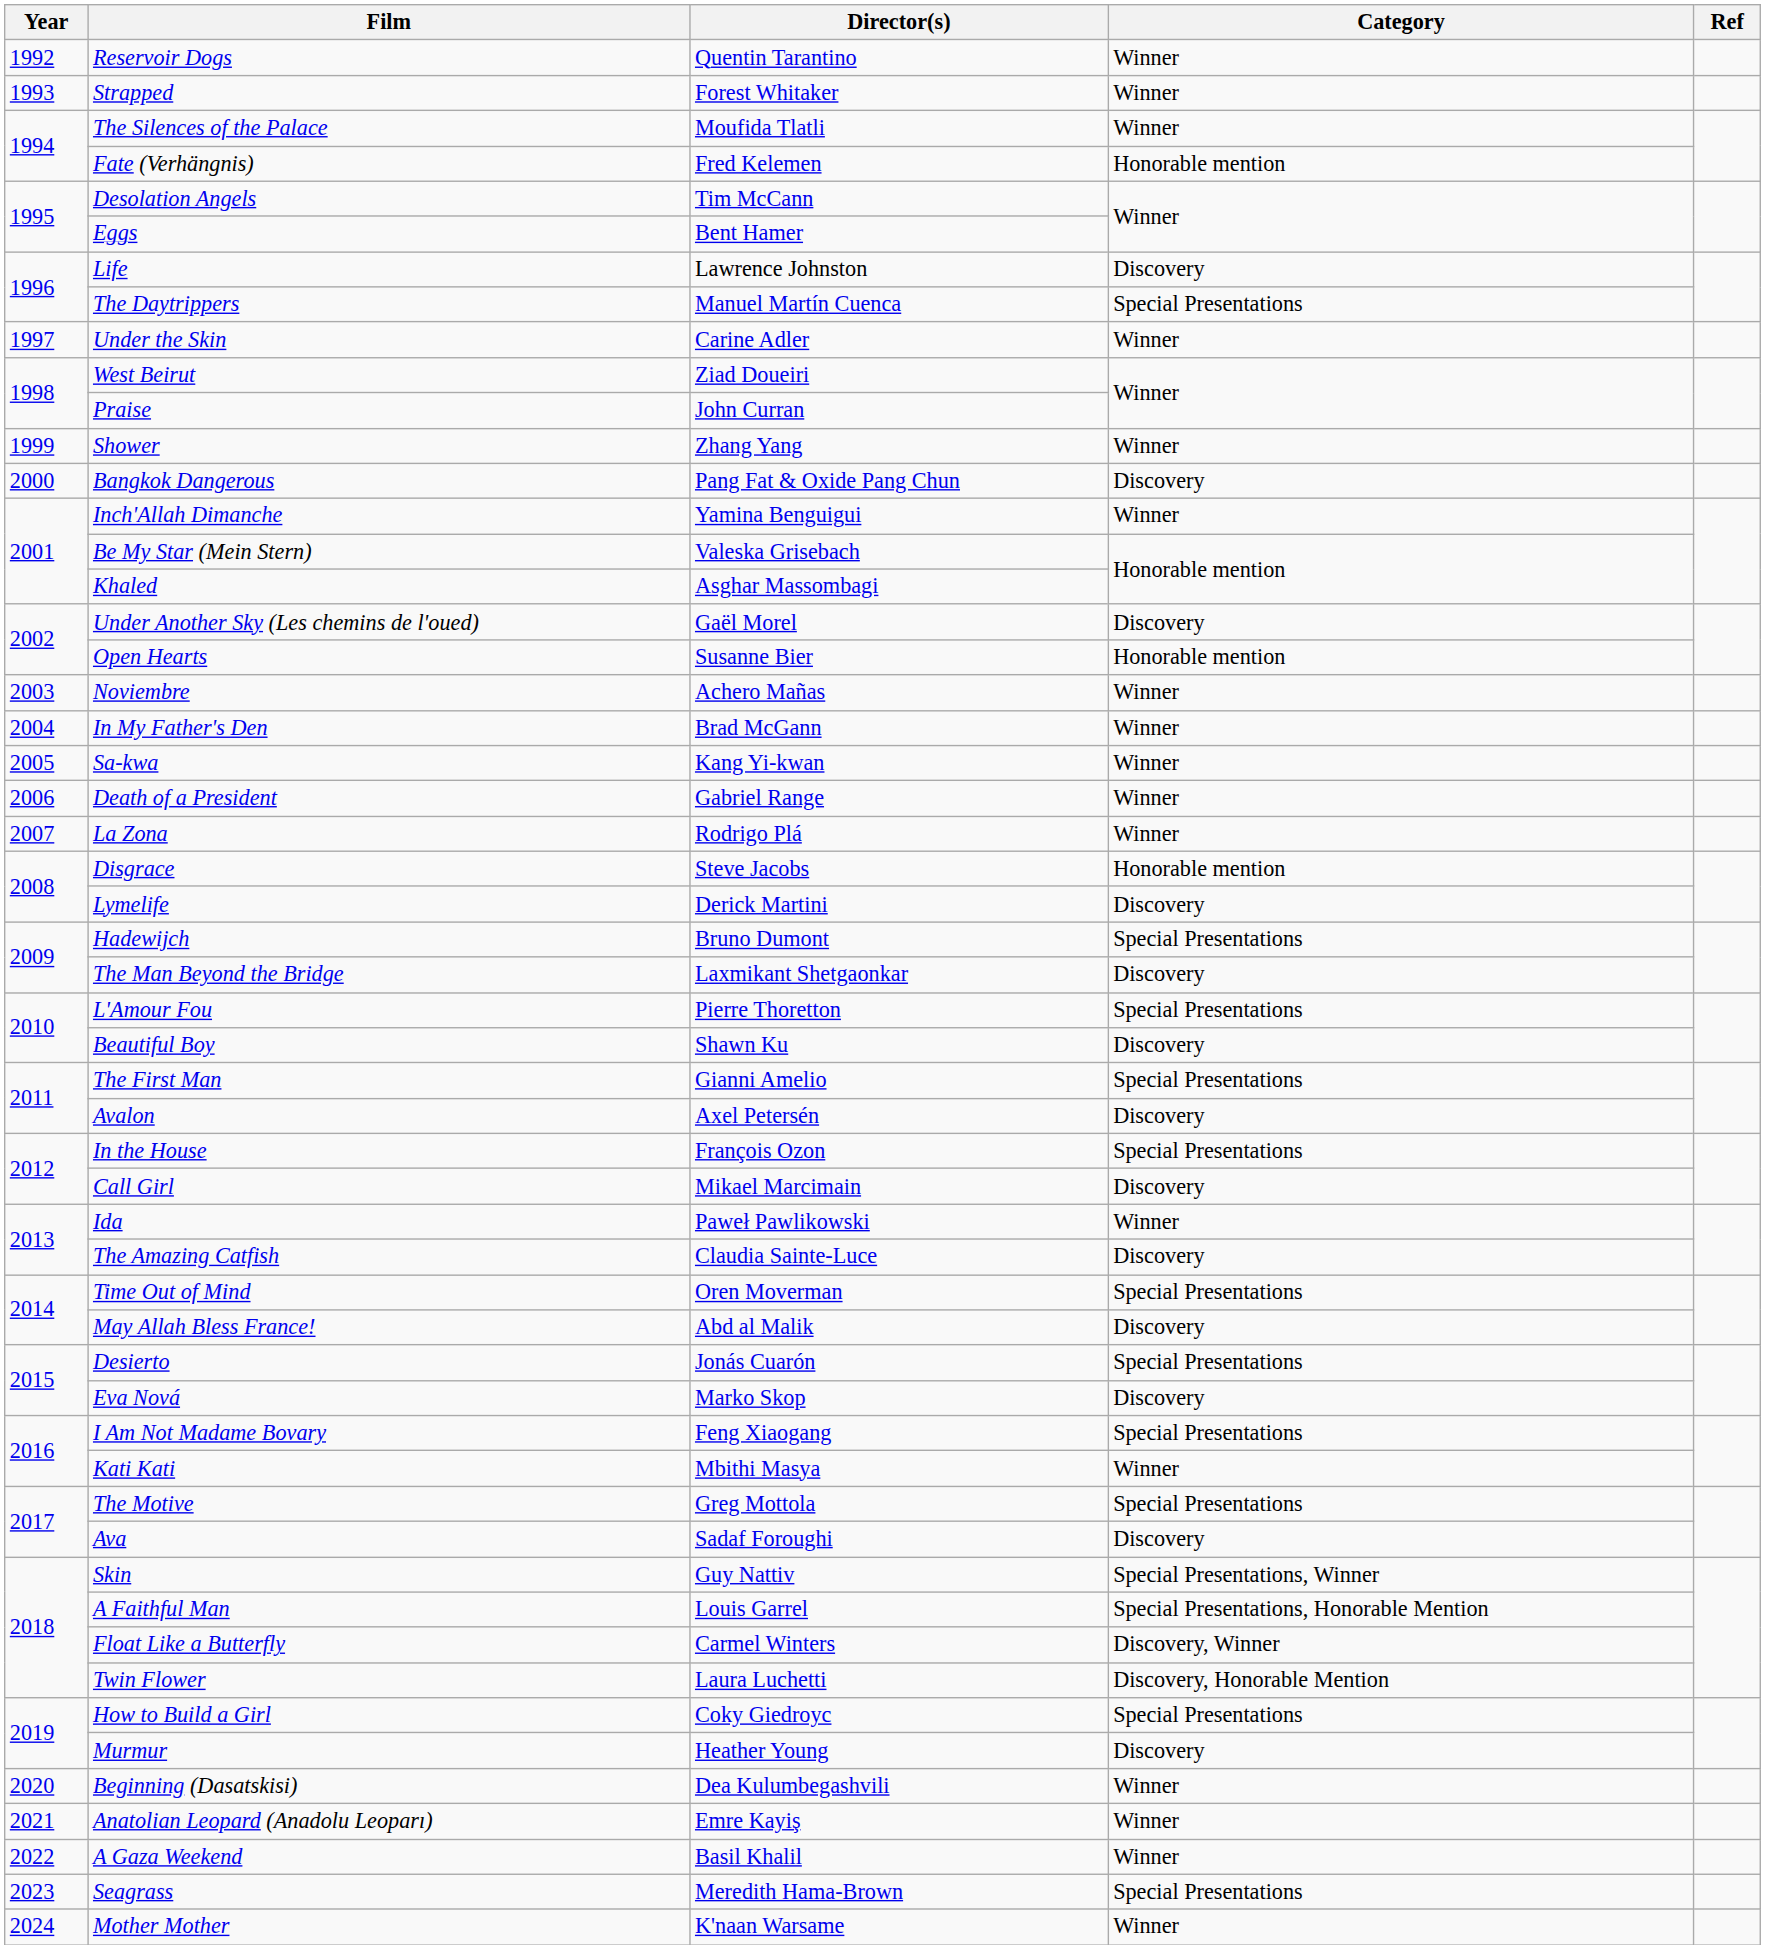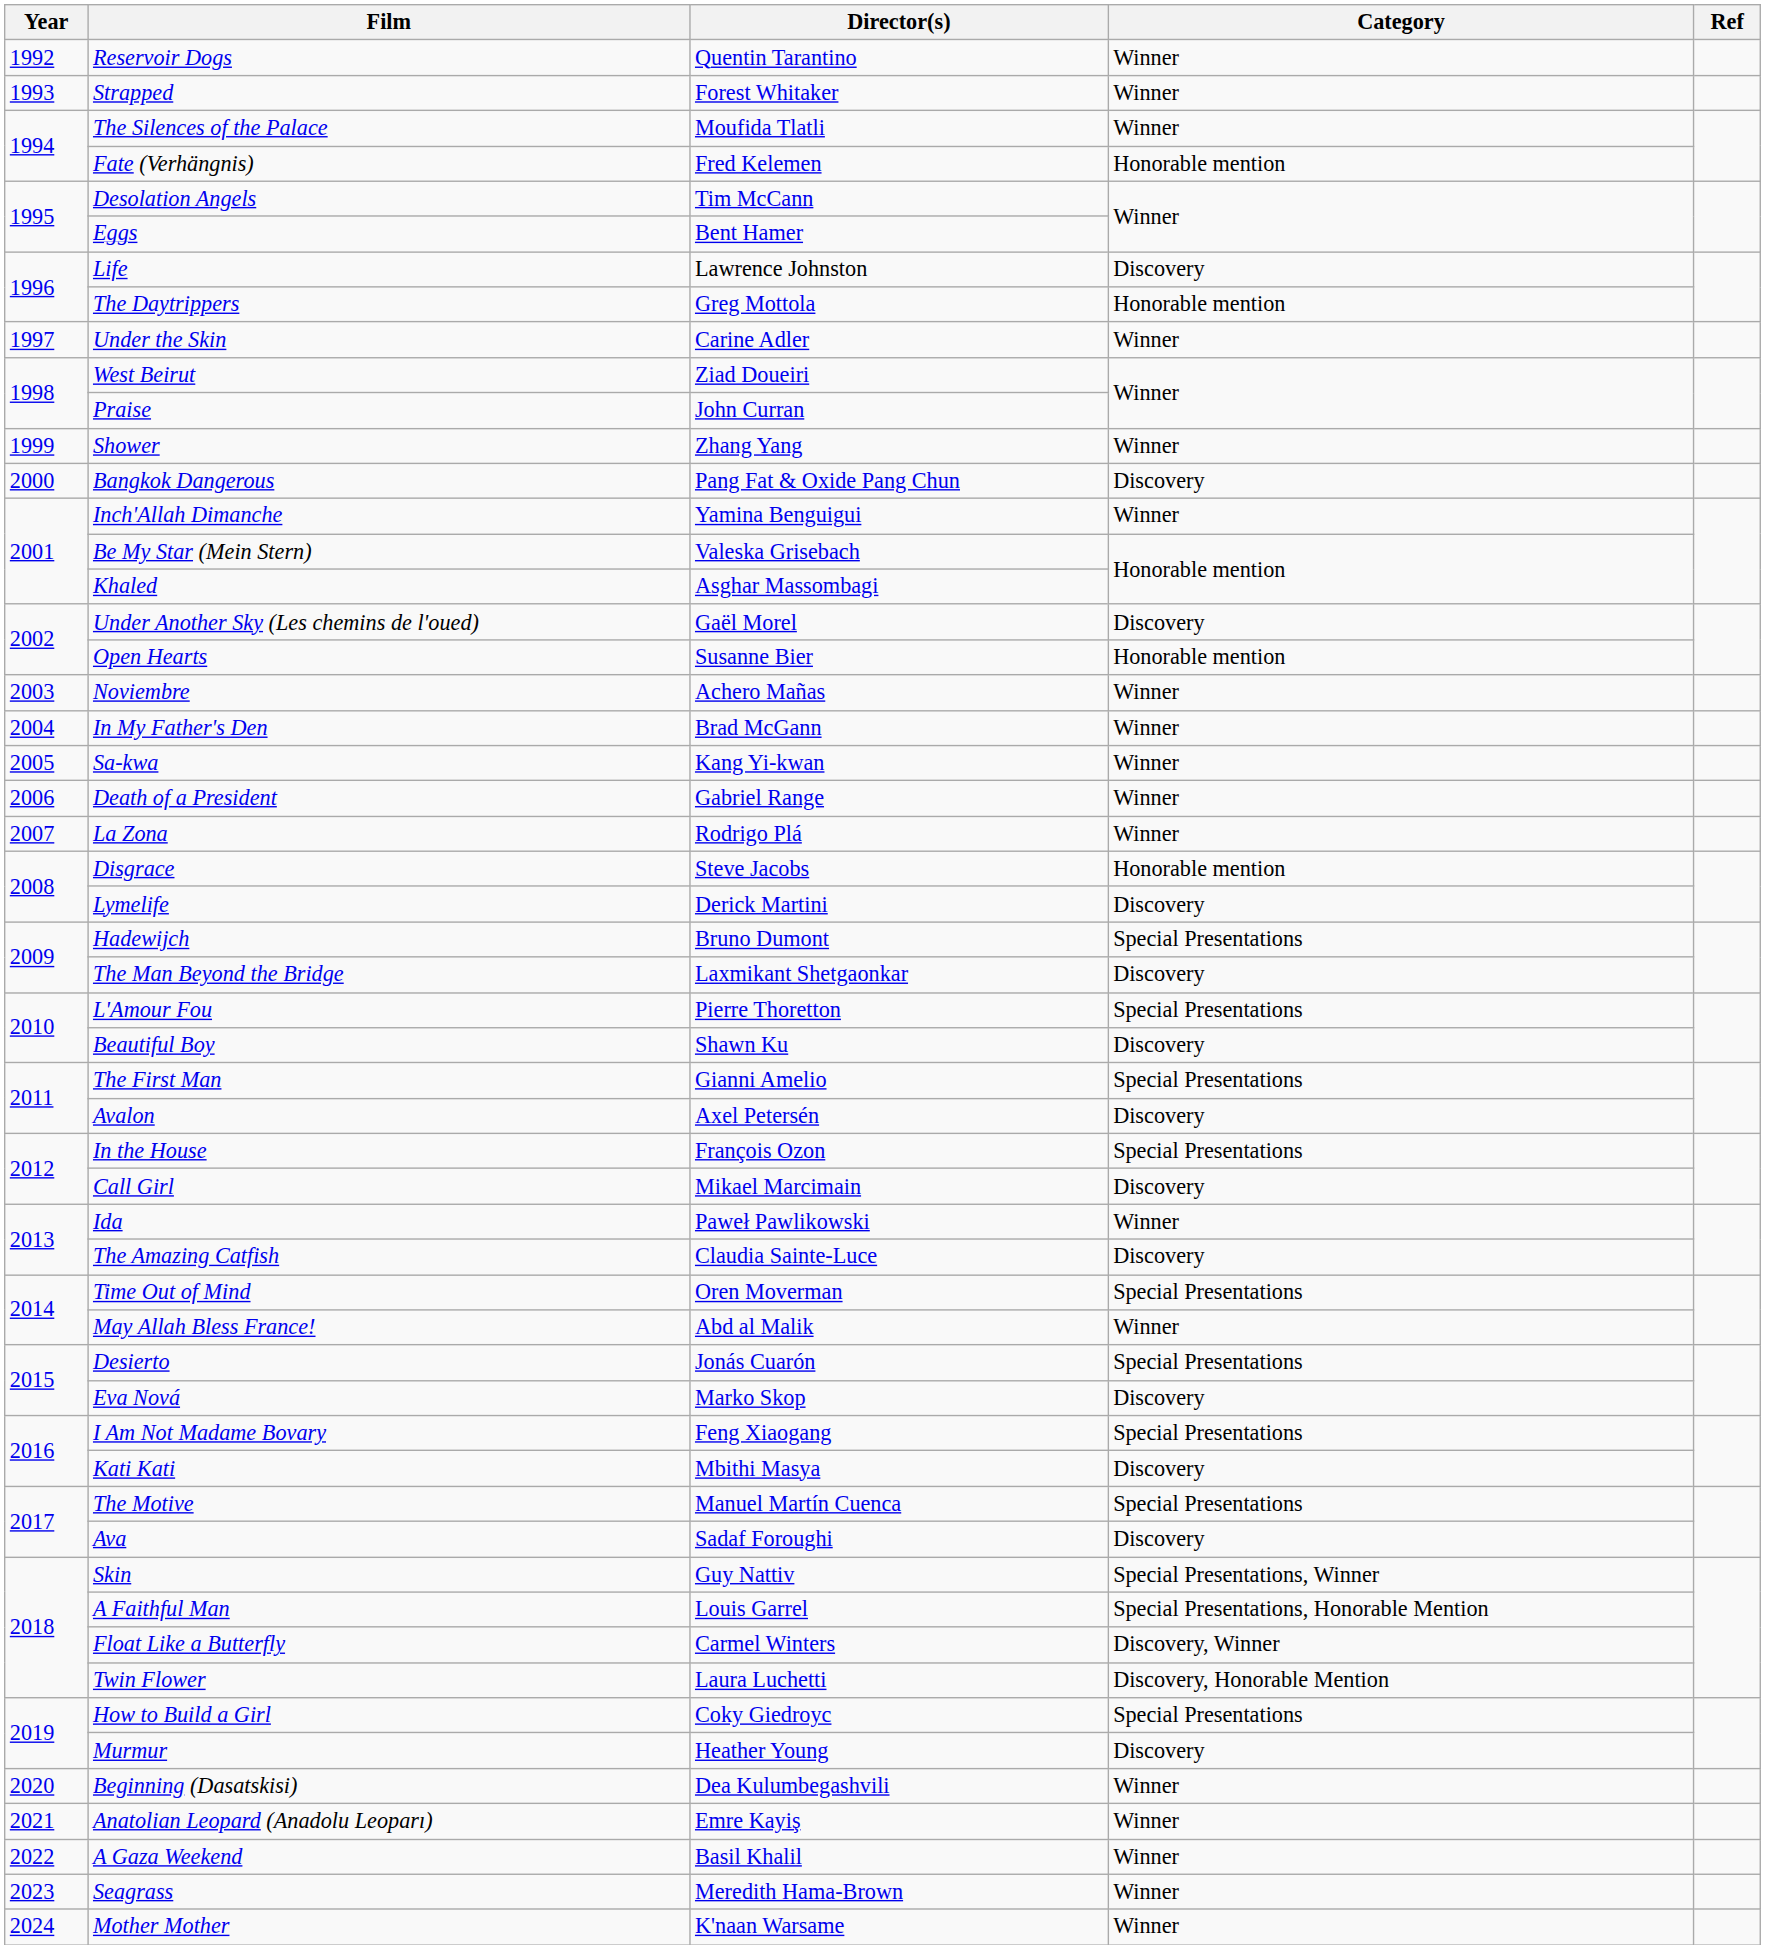The Daytrippers | Director(s): Manuel Martín Cuenca -> Greg Mottola
The Daytrippers | Category: Special Presentations -> Honorable mention
May Allah Bless France! | Category: Discovery -> Winner
Kati Kati | Category: Winner -> Discovery
The Motive | Director(s): Greg Mottola -> Manuel Martín Cuenca
Seagrass | Category: Special Presentations -> Winner
